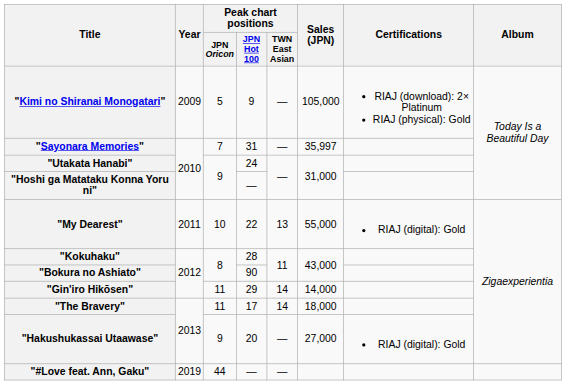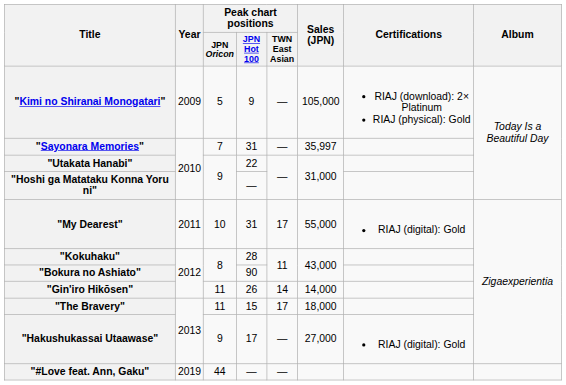"Utakata Hanabi" | Peak chart positions / JPN Hot 100: 24 -> 22
"My Dearest" | Peak chart positions / JPN Hot 100: 22 -> 31
"My Dearest" | Peak chart positions / TWN East Asian: 13 -> 17
"Gin'iro Hikōsen" | Peak chart positions / JPN Hot 100: 29 -> 26
"The Bravery" | Peak chart positions / JPN Hot 100: 17 -> 15
"The Bravery" | Peak chart positions / TWN East Asian: 14 -> 17
"Hakushukassai Utaawase" | Peak chart positions / JPN Hot 100: 20 -> 17
